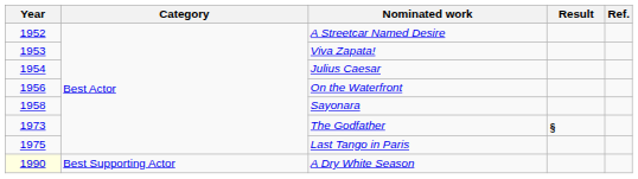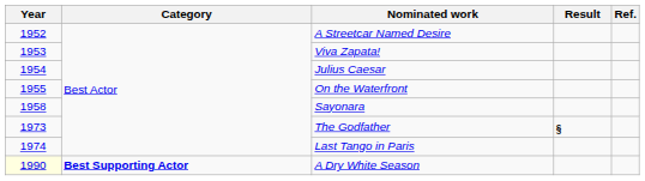On the Waterfront | Year: 1956 -> 1955
Last Tango in Paris | Year: 1975 -> 1974
A Dry White Season | Category: normal -> bold
